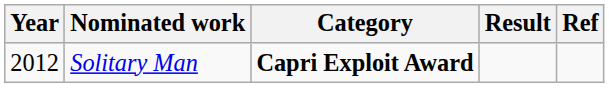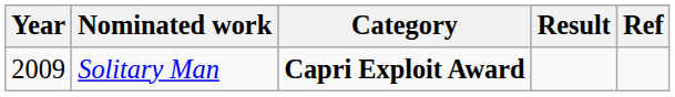Solitary Man | Year: 2012 -> 2009
